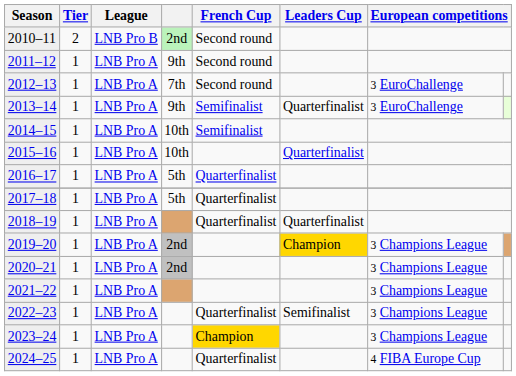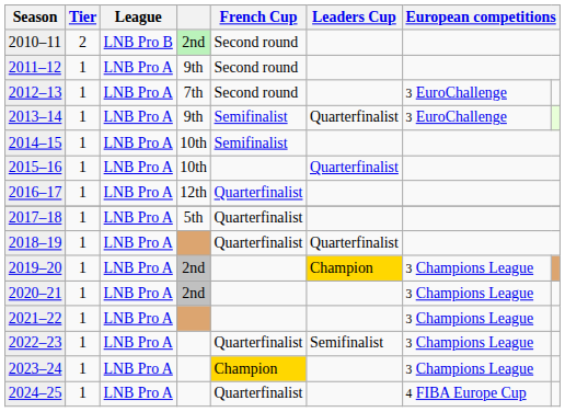2016–17 | column 4: 5th -> 12th
